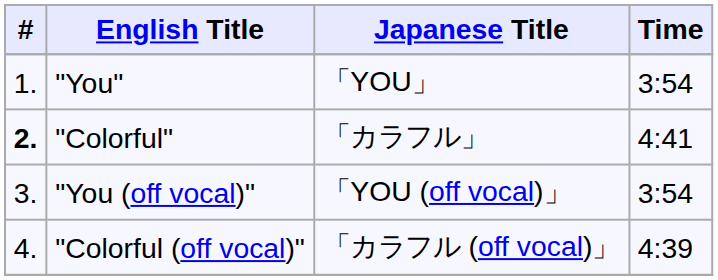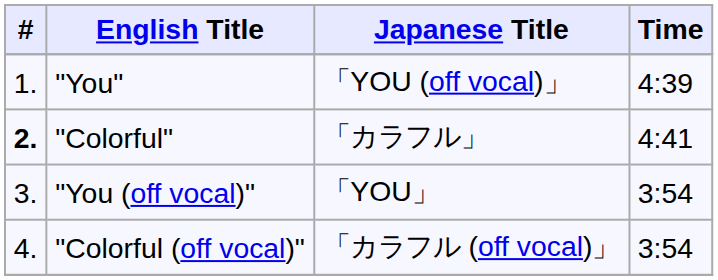"You" | Japanese Title: 「YOU」 -> 「YOU (off vocal)」
"You" | Time: 3:54 -> 4:39
"You (off vocal)" | Japanese Title: 「YOU (off vocal)」 -> 「YOU」
"Colorful (off vocal)" | Time: 4:39 -> 3:54
